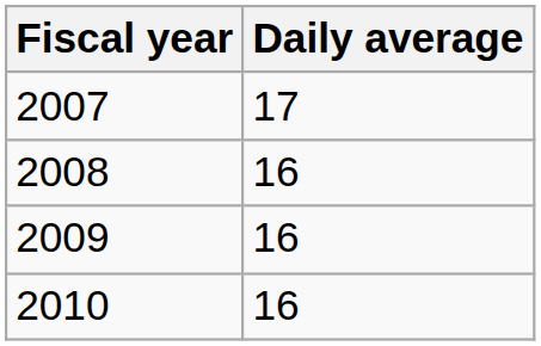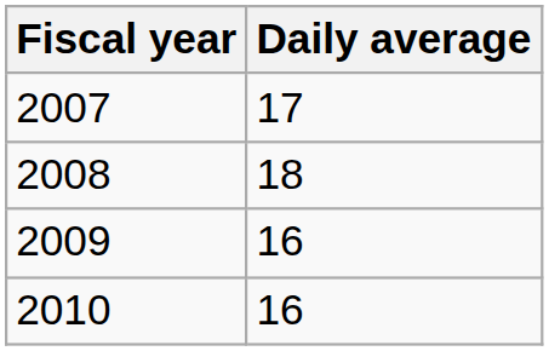2008 | Daily average: 16 -> 18
